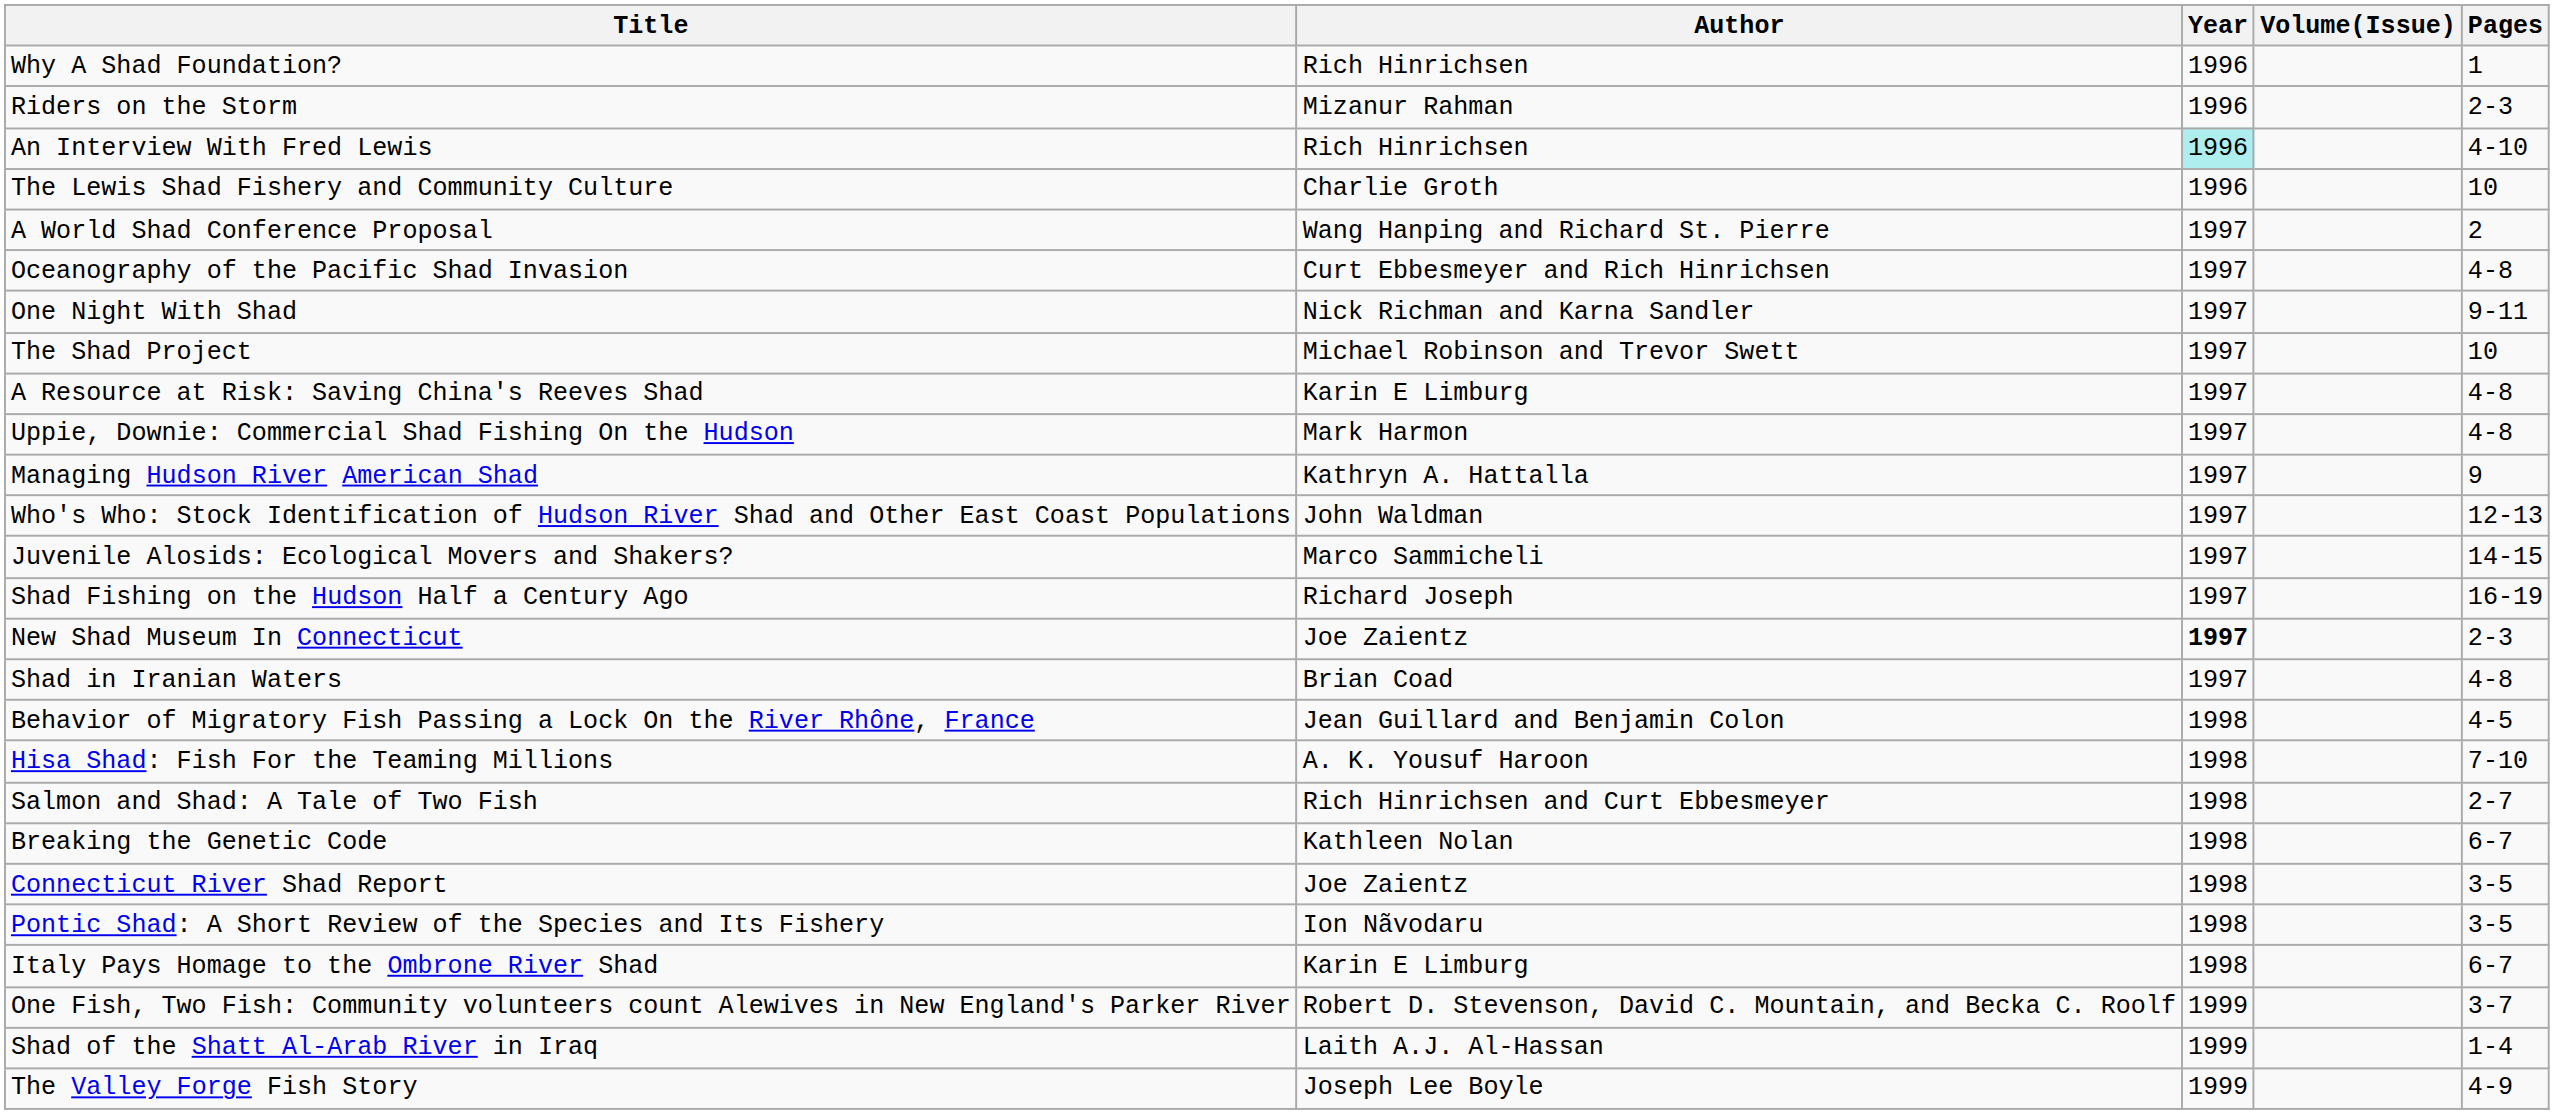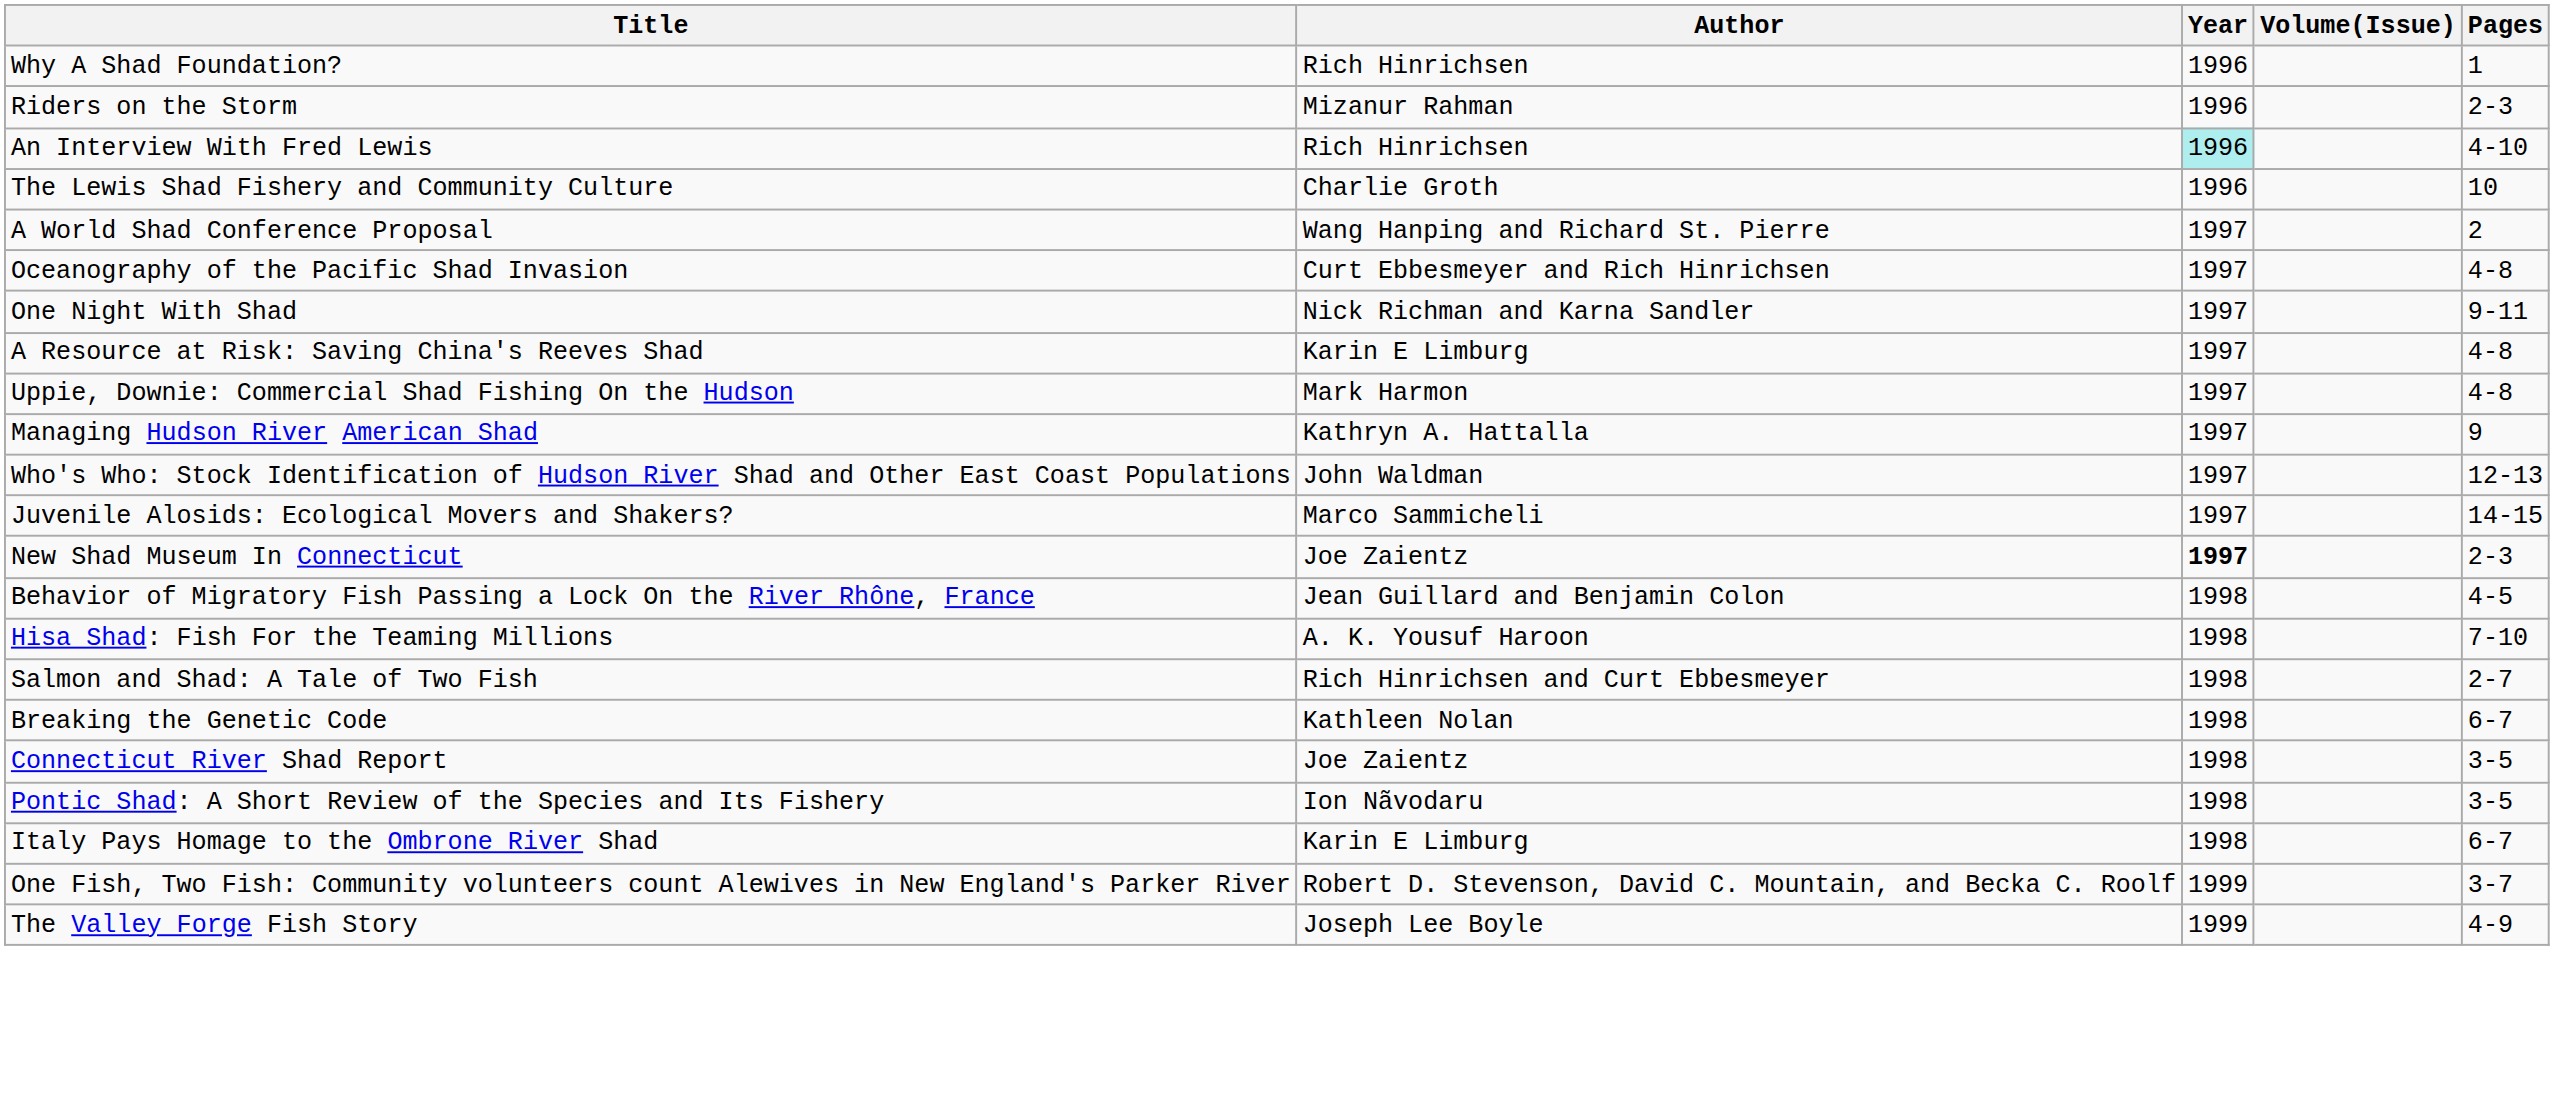- row: The Shad Project | Michael Robinson and Trevor Swett | 1997 | 10
- row: Shad Fishing on the Hudson Half a Century Ago | Richard Joseph | 1997 | 16-19
- row: Shad in Iranian Waters | Brian Coad | 1997 | 4-8
- row: Shad of the Shatt Al-Arab River in Iraq | Laith A.J. Al-Hassan | 1999 | 1-4
